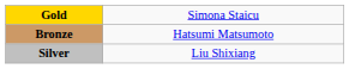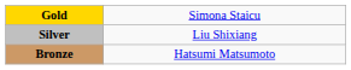rows swapped: Silver <-> Bronze
